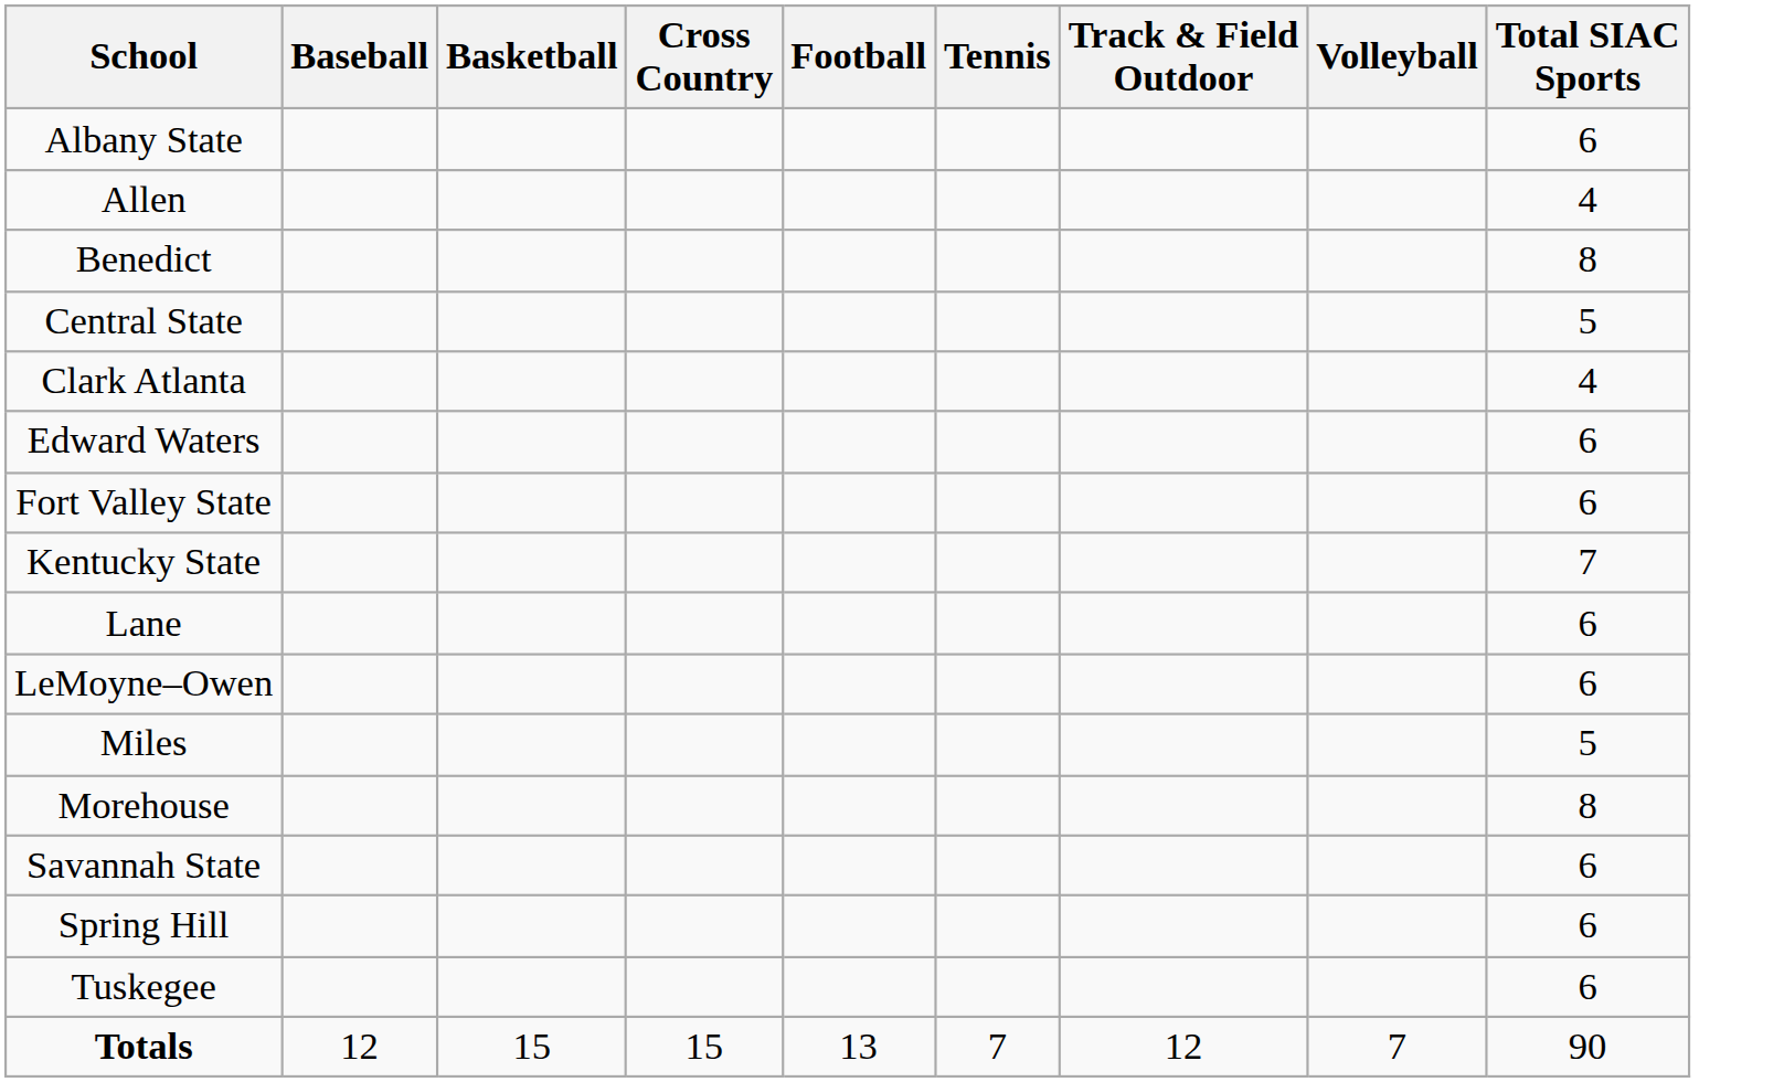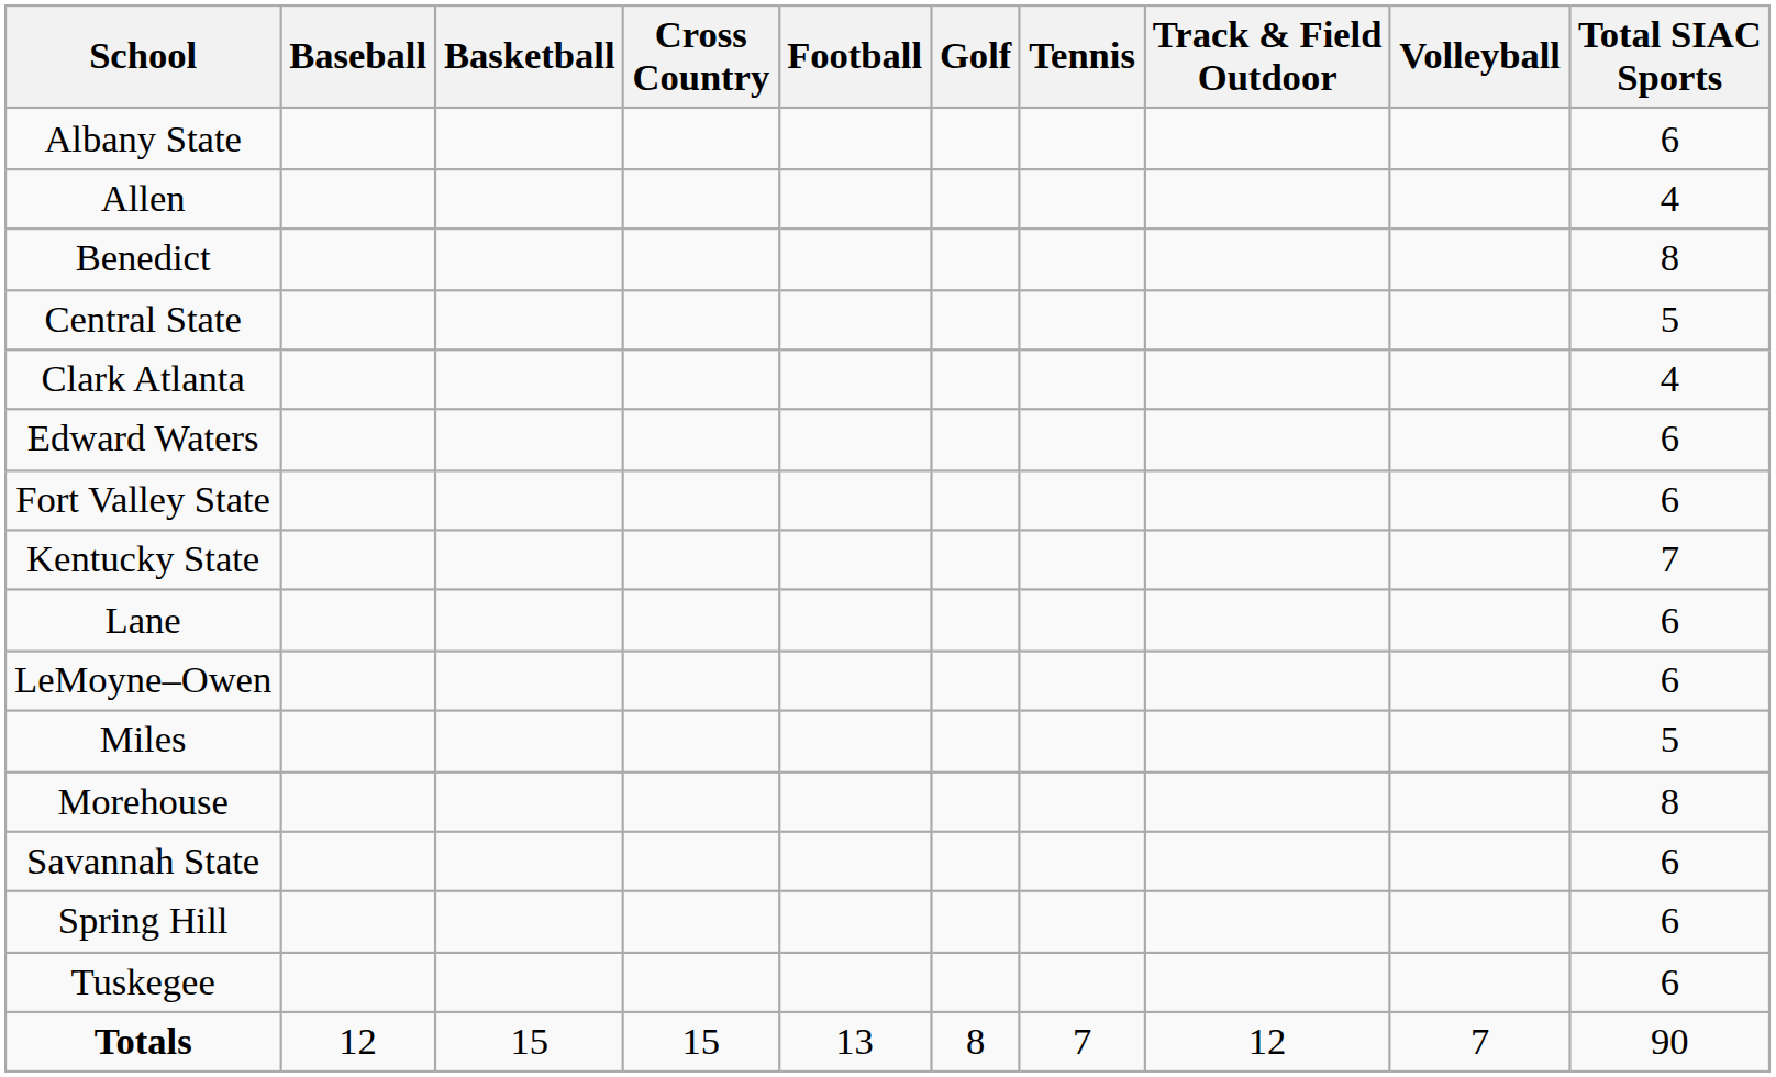+ column: Golf | 8
